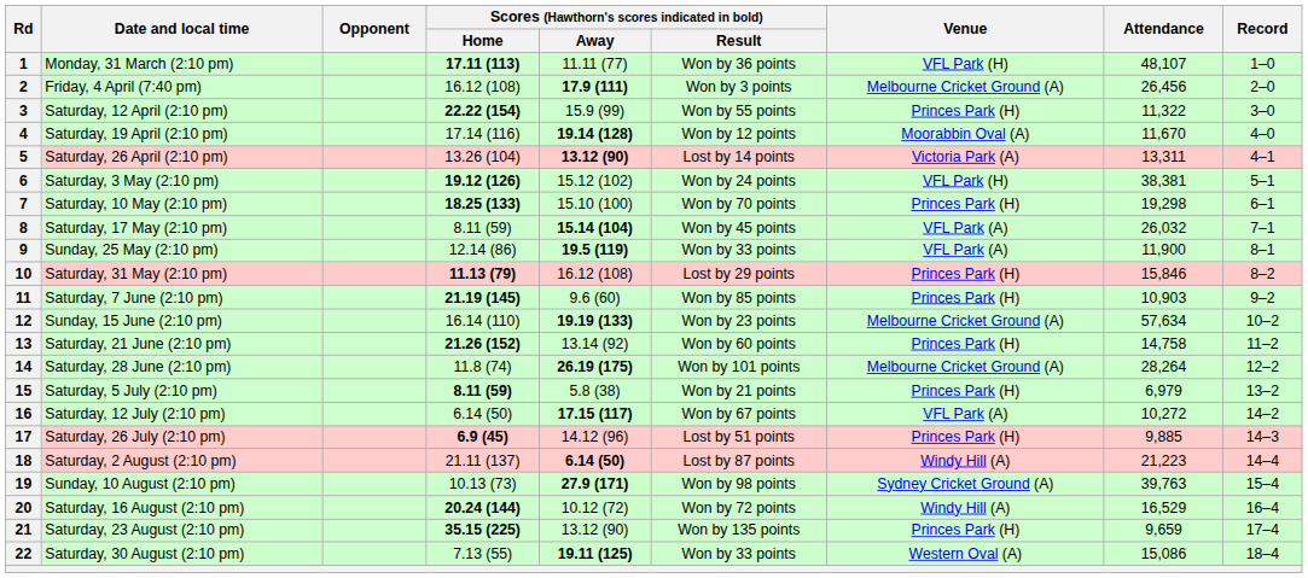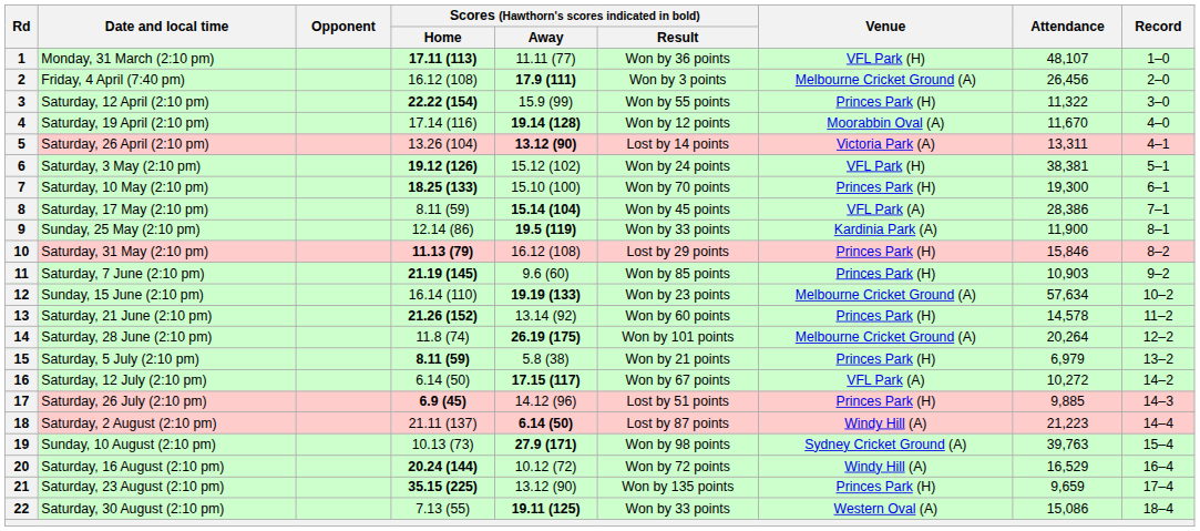7 | Attendance: 19,298 -> 19,300
8 | Attendance: 26,032 -> 28,386
9 | Venue: VFL Park (A) -> Kardinia Park (A)
13 | Attendance: 14,758 -> 14,578
14 | Attendance: 28,264 -> 20,264
